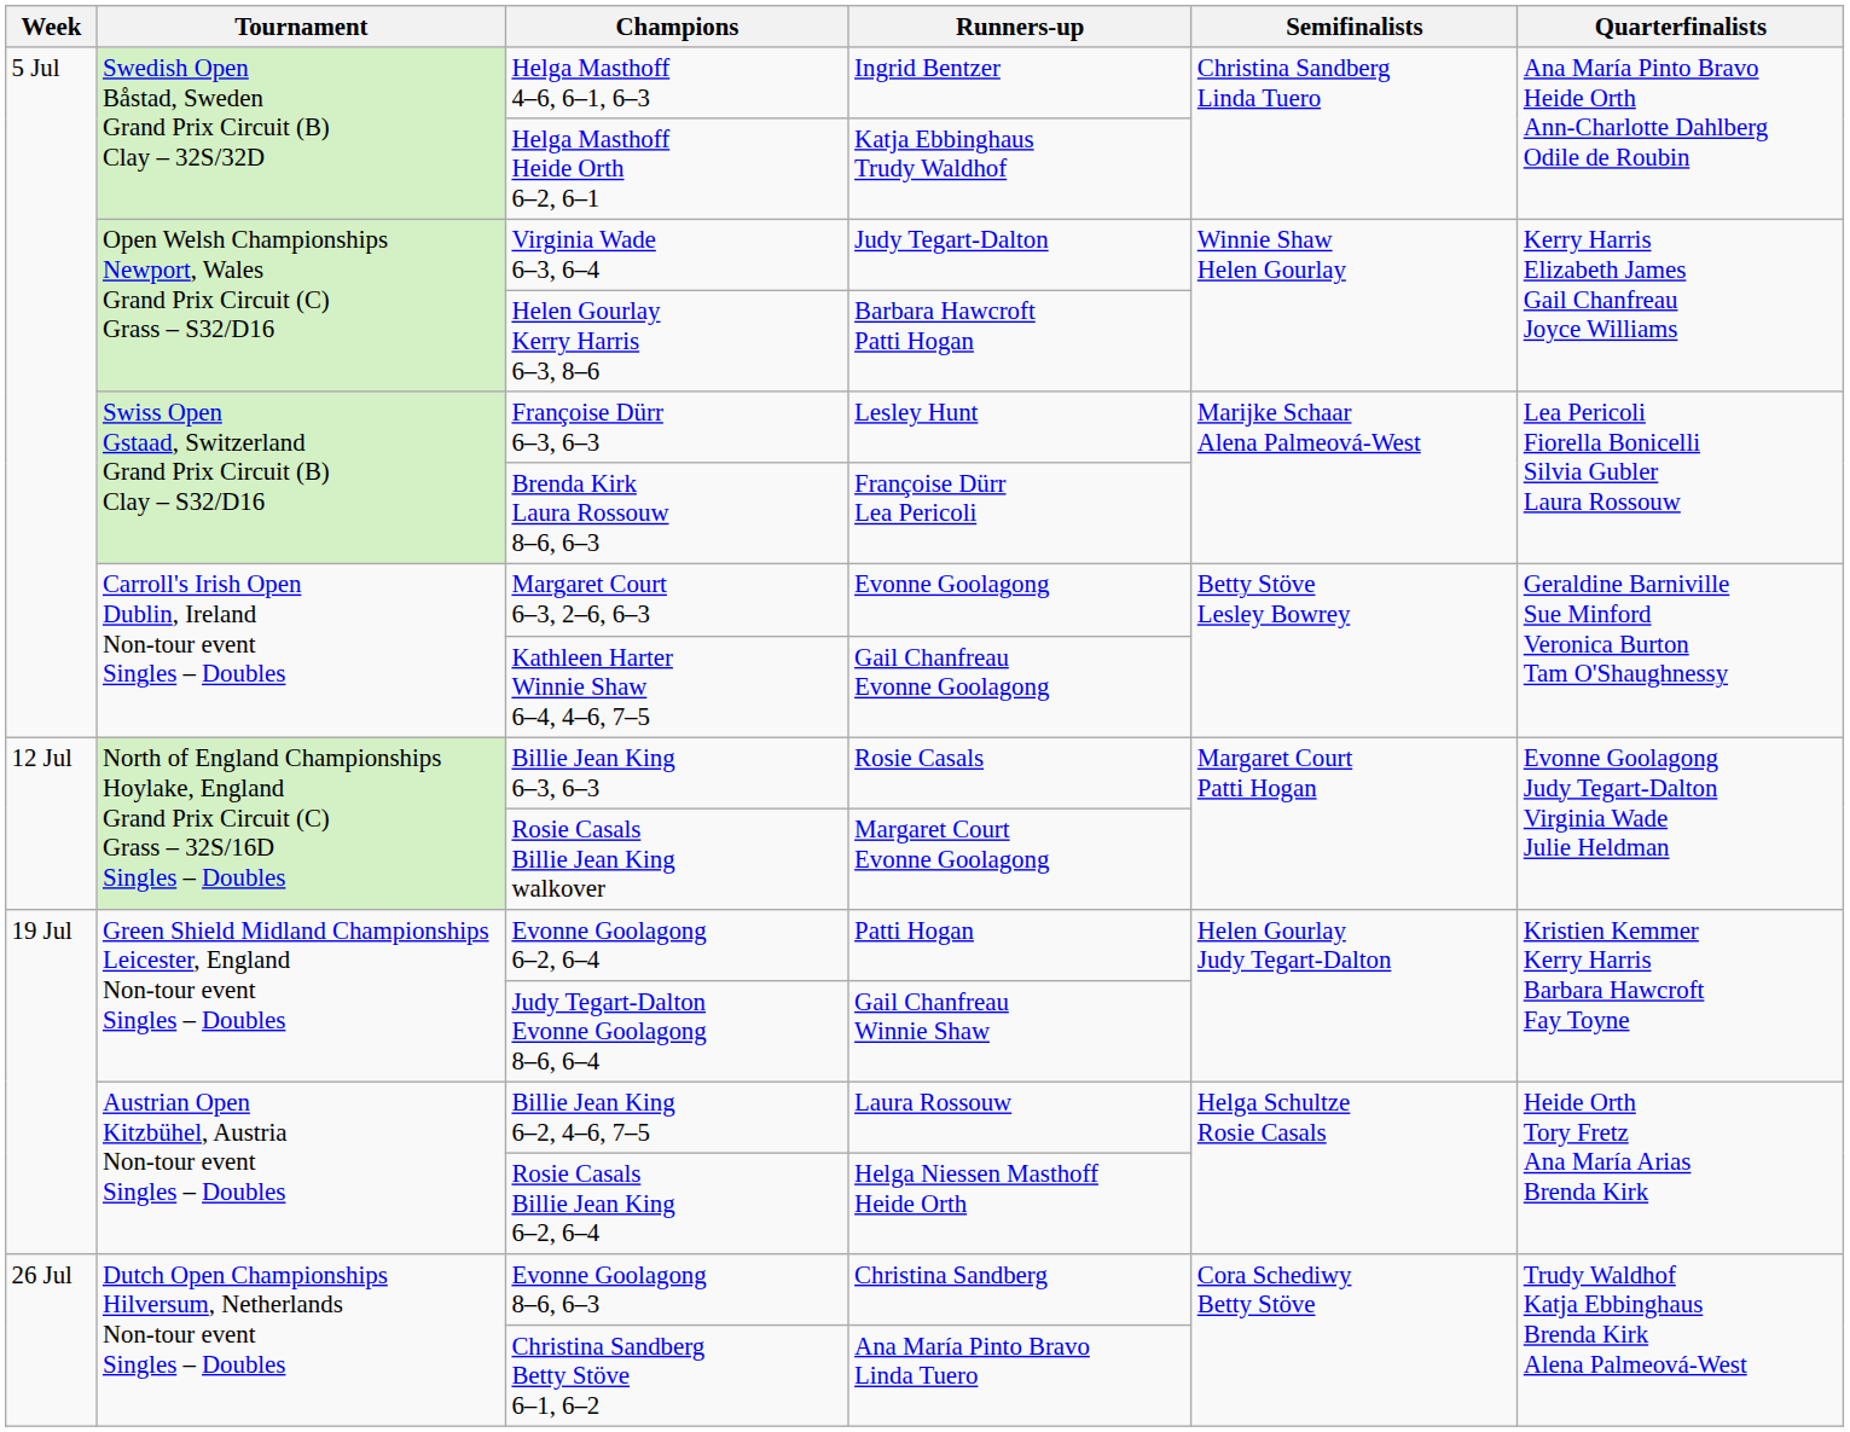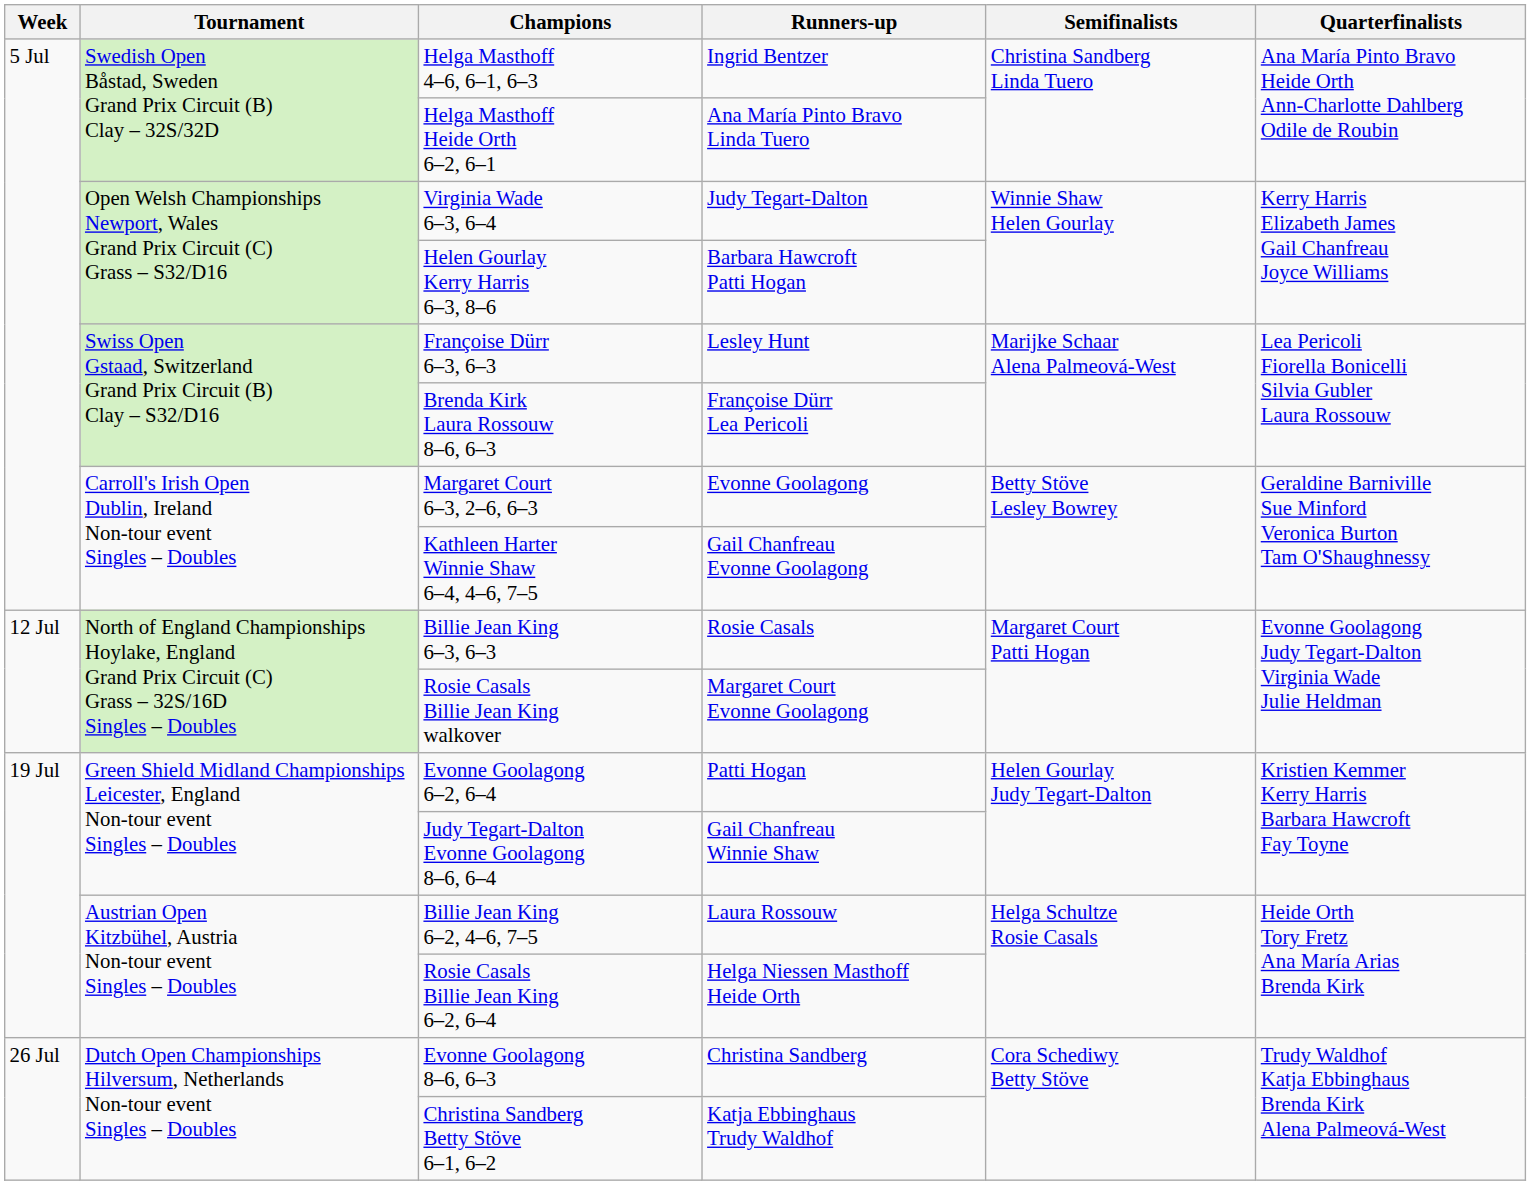Helga Masthoff Heide Orth 6–2, 6–1 | Runners-up: Katja Ebbinghaus Trudy Waldhof -> Ana María Pinto Bravo Linda Tuero
Christina Sandberg Betty Stöve 6–1, 6–2 | Runners-up: Ana María Pinto Bravo Linda Tuero -> Katja Ebbinghaus Trudy Waldhof
